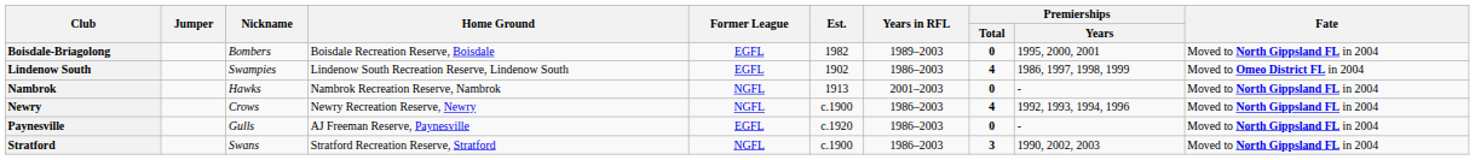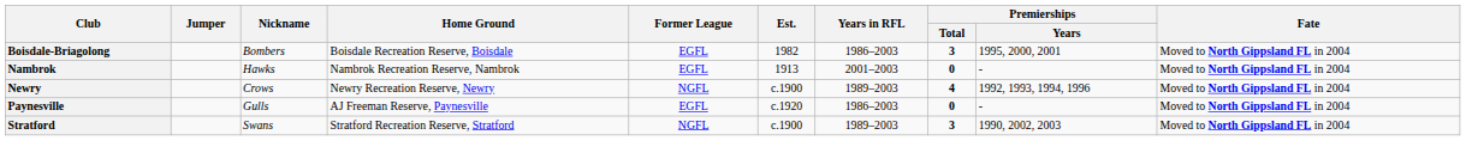Boisdale-Briagolong | Years in RFL: 1989–2003 -> 1986–2003
Boisdale-Briagolong | Premierships / Total: 0 -> 3
- row: Lindenow South | Swampies | Lindenow South Recreation Reserve, Lindenow South | EGFL | 1902 | 1986–2003 | 4 | 1986, 1997, 1998, 1999 | Moved to Omeo District FL in 2004
Nambrok | Former League: NGFL -> EGFL
Newry | Years in RFL: 1986–2003 -> 1989–2003
Stratford | Years in RFL: 1986–2003 -> 1989–2003
